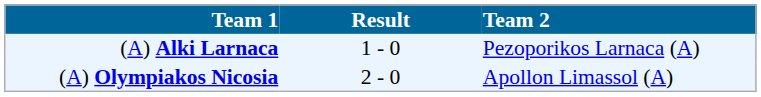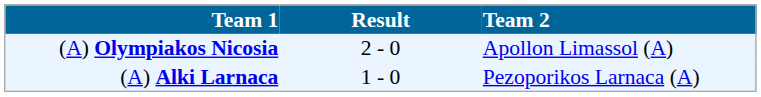rows swapped: (A) Alki Larnaca <-> (A) Olympiakos Nicosia
